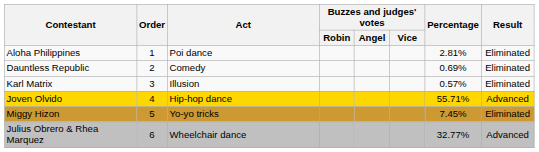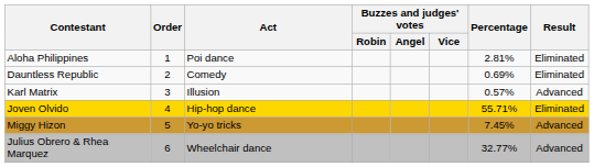Karl Matrix | Result: Eliminated -> Advanced
Joven Olvido | Result: Advanced -> Eliminated
Miggy Hizon | Result: Eliminated -> Advanced
